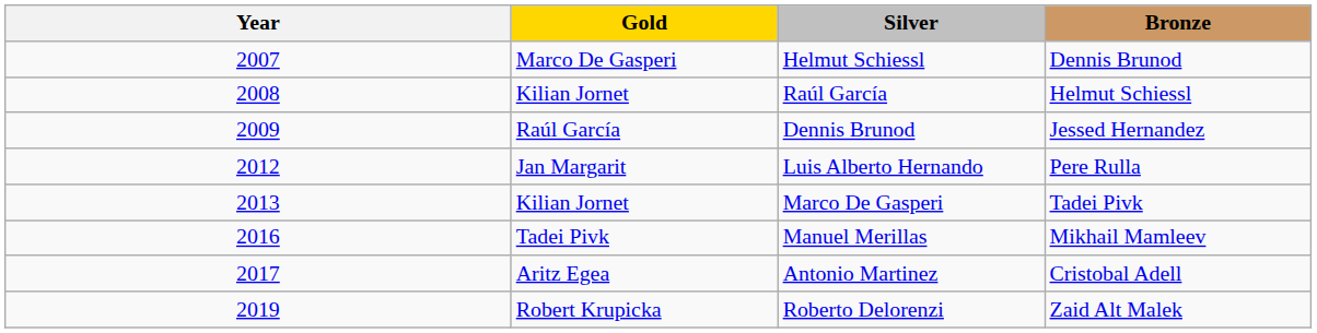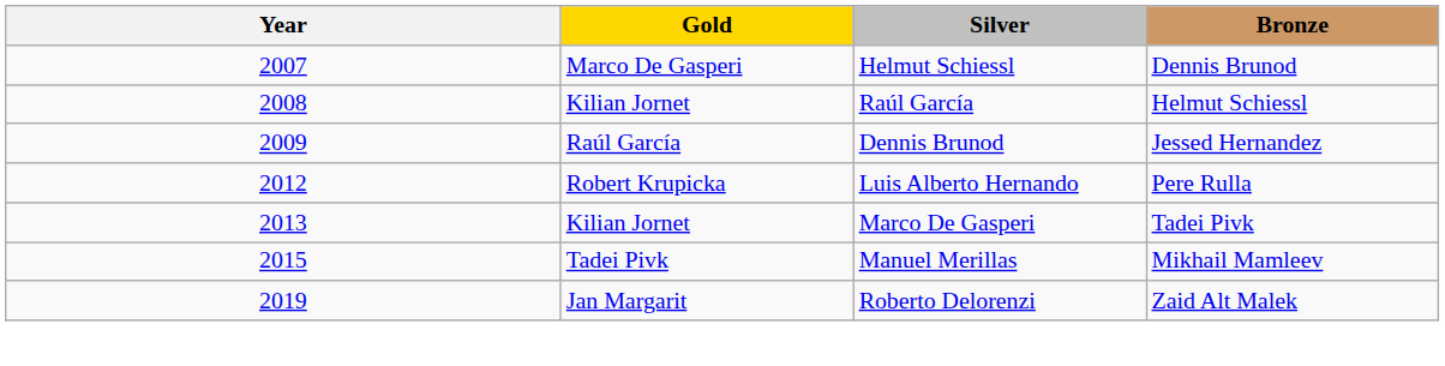Luis Alberto Hernando | Gold: Jan Margarit -> Robert Krupicka
Manuel Merillas | Year: 2016 -> 2015
- row: 2017 | Aritz Egea | Antonio Martinez | Cristobal Adell
Roberto Delorenzi | Gold: Robert Krupicka -> Jan Margarit
